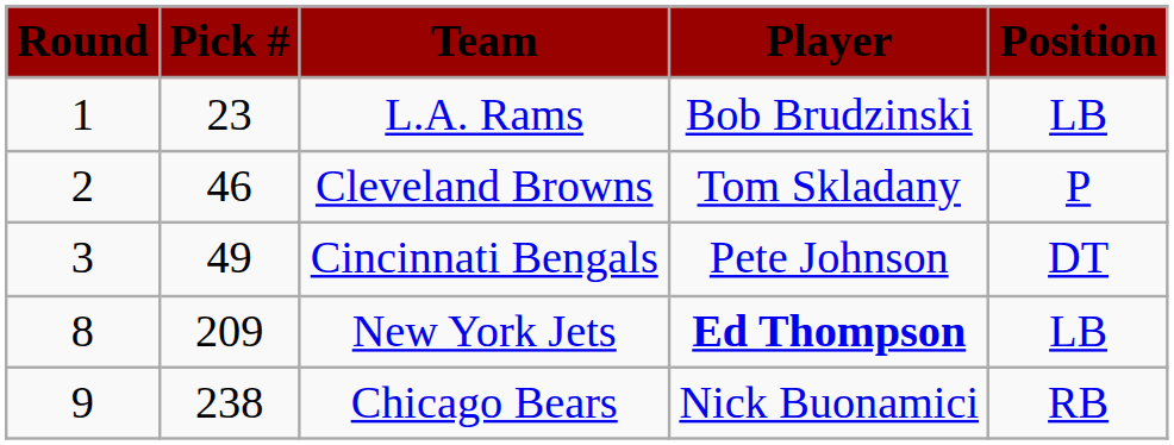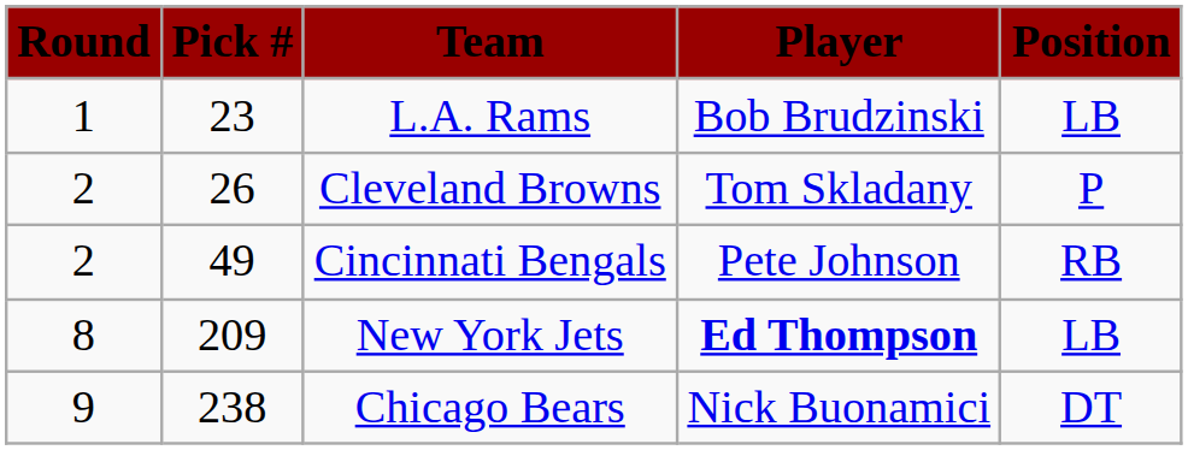Cleveland Browns | Pick #: 46 -> 26
Cincinnati Bengals | Round: 3 -> 2
Cincinnati Bengals | Position: DT -> RB
Chicago Bears | Position: RB -> DT
